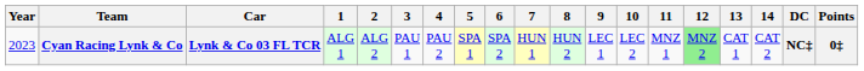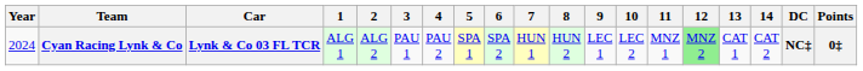Cyan Racing Lynk & Co | Year: 2023 -> 2024
